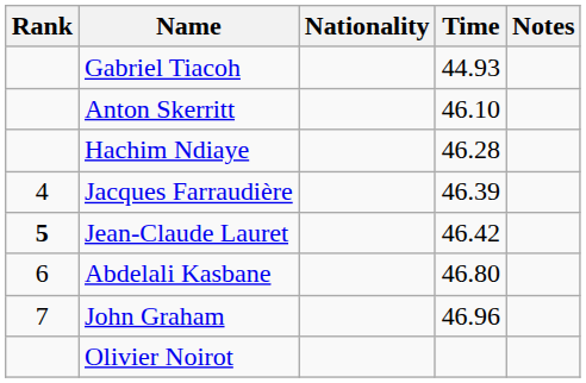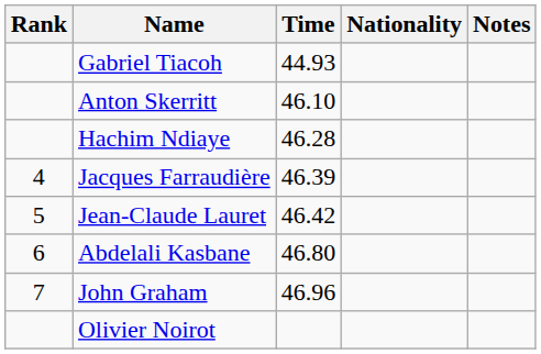columns swapped: Nationality <-> Time
Jean-Claude Lauret | Rank: bold -> normal
